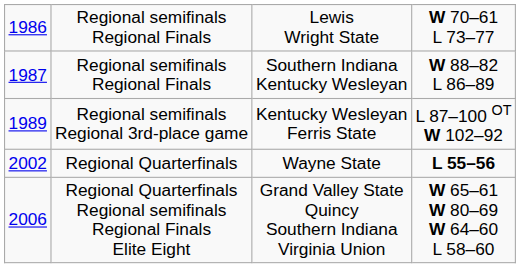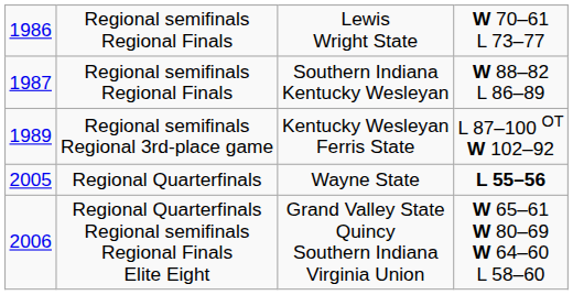Regional Quarterfinals | column 1: 2002 -> 2005
